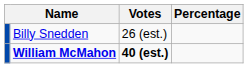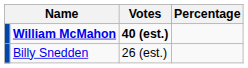rows swapped: William McMahon <-> Billy Snedden
